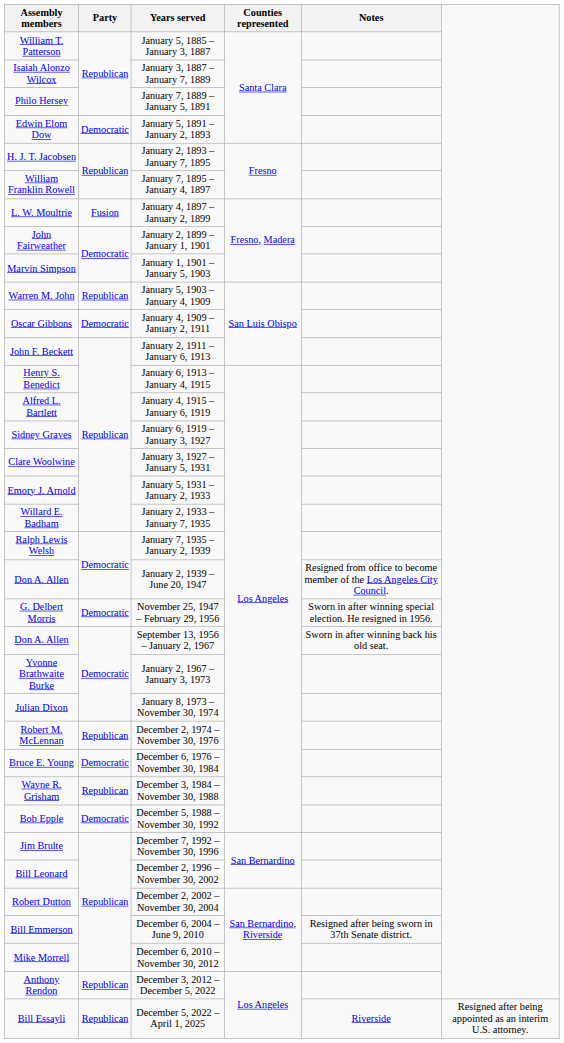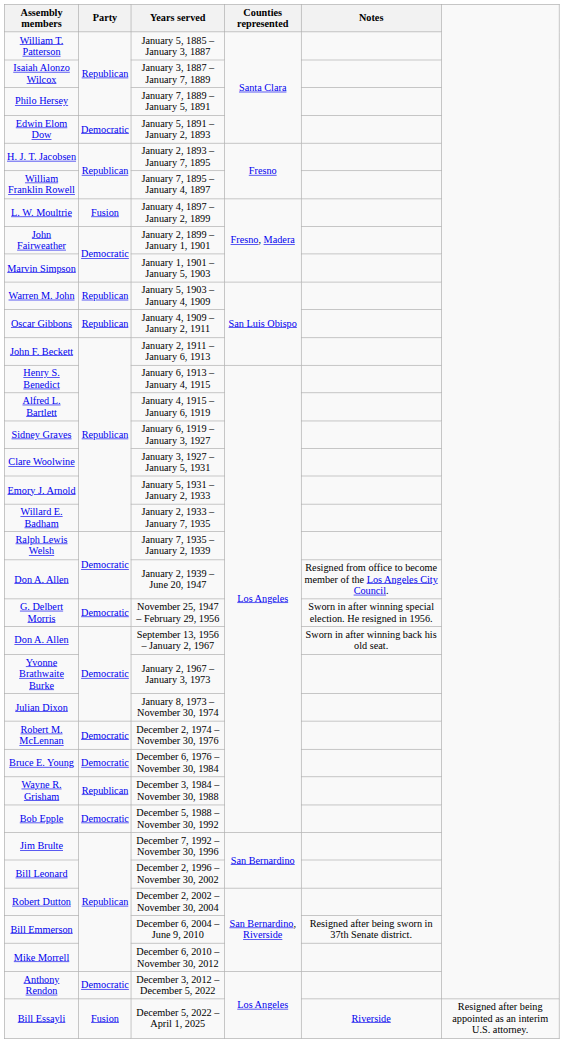January 4, 1909 – January 2, 1911 | Party: Democratic -> Republican
December 2, 1974 – November 30, 1976 | Party: Republican -> Democratic
December 3, 2012 – December 5, 2022 | Party: Republican -> Democratic
December 5, 2022 – April 1, 2025 | Party: Republican -> Fusion
